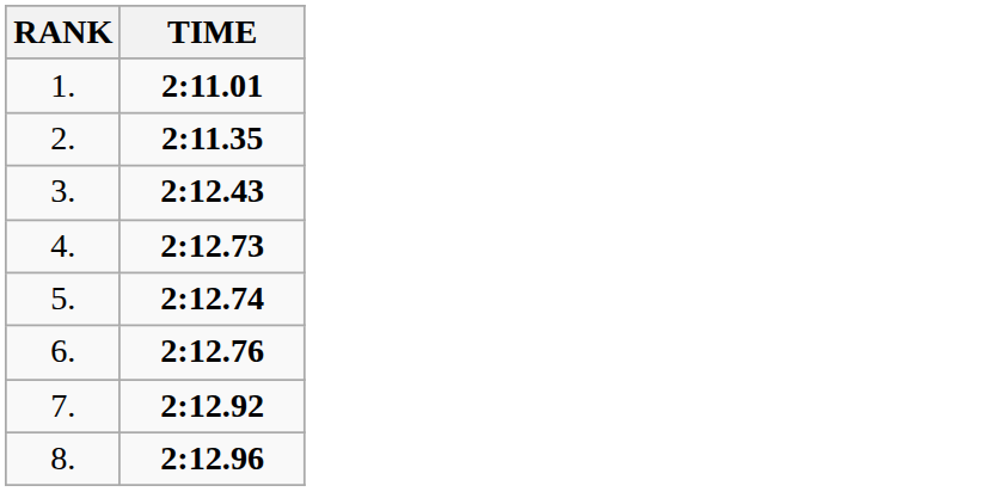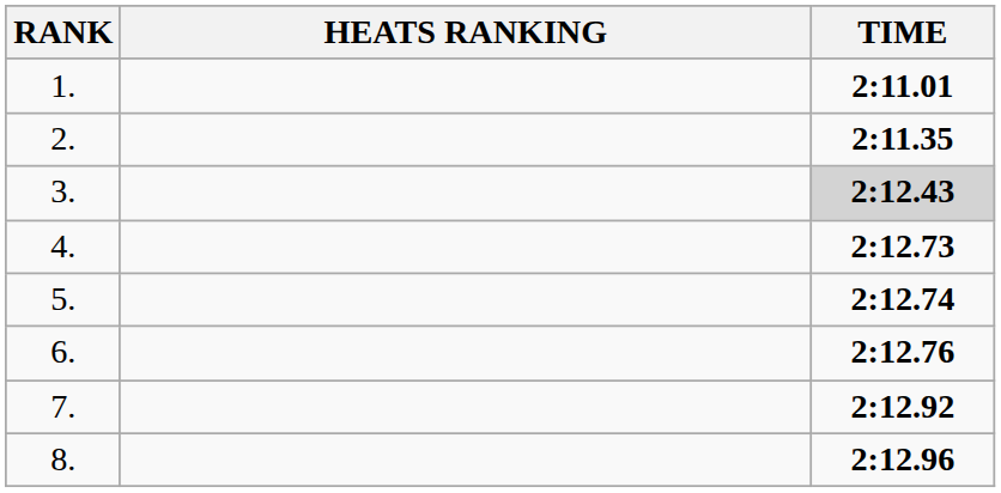+ column: HEATS RANKING
3. | TIME: no background -> lightgrey background
